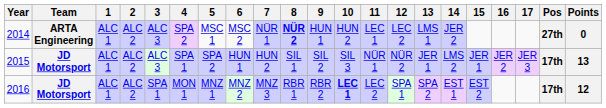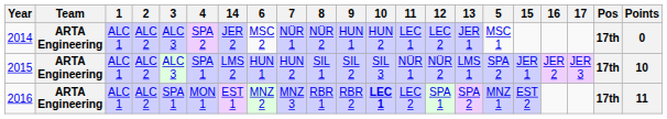columns swapped: 5 <-> 14
2014 | 8: bold -> normal
2014 | 13: LMS 1 -> JER 1
2014 | Pos: 27th -> 17th
2015 | Team: JD Motorsport -> ARTA Engineering
2015 | 13: JER 1 -> LMS 1
2015 | Points: 13 -> 10
2016 | Team: JD Motorsport -> ARTA Engineering
2016 | Points: 12 -> 11
